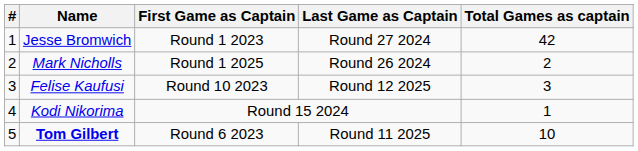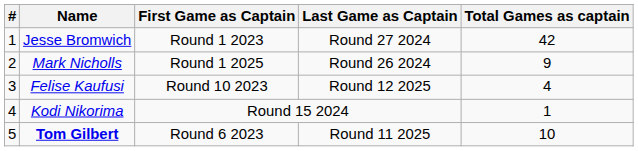Mark Nicholls | Total Games as captain: 2 -> 9
Felise Kaufusi | Total Games as captain: 3 -> 4
